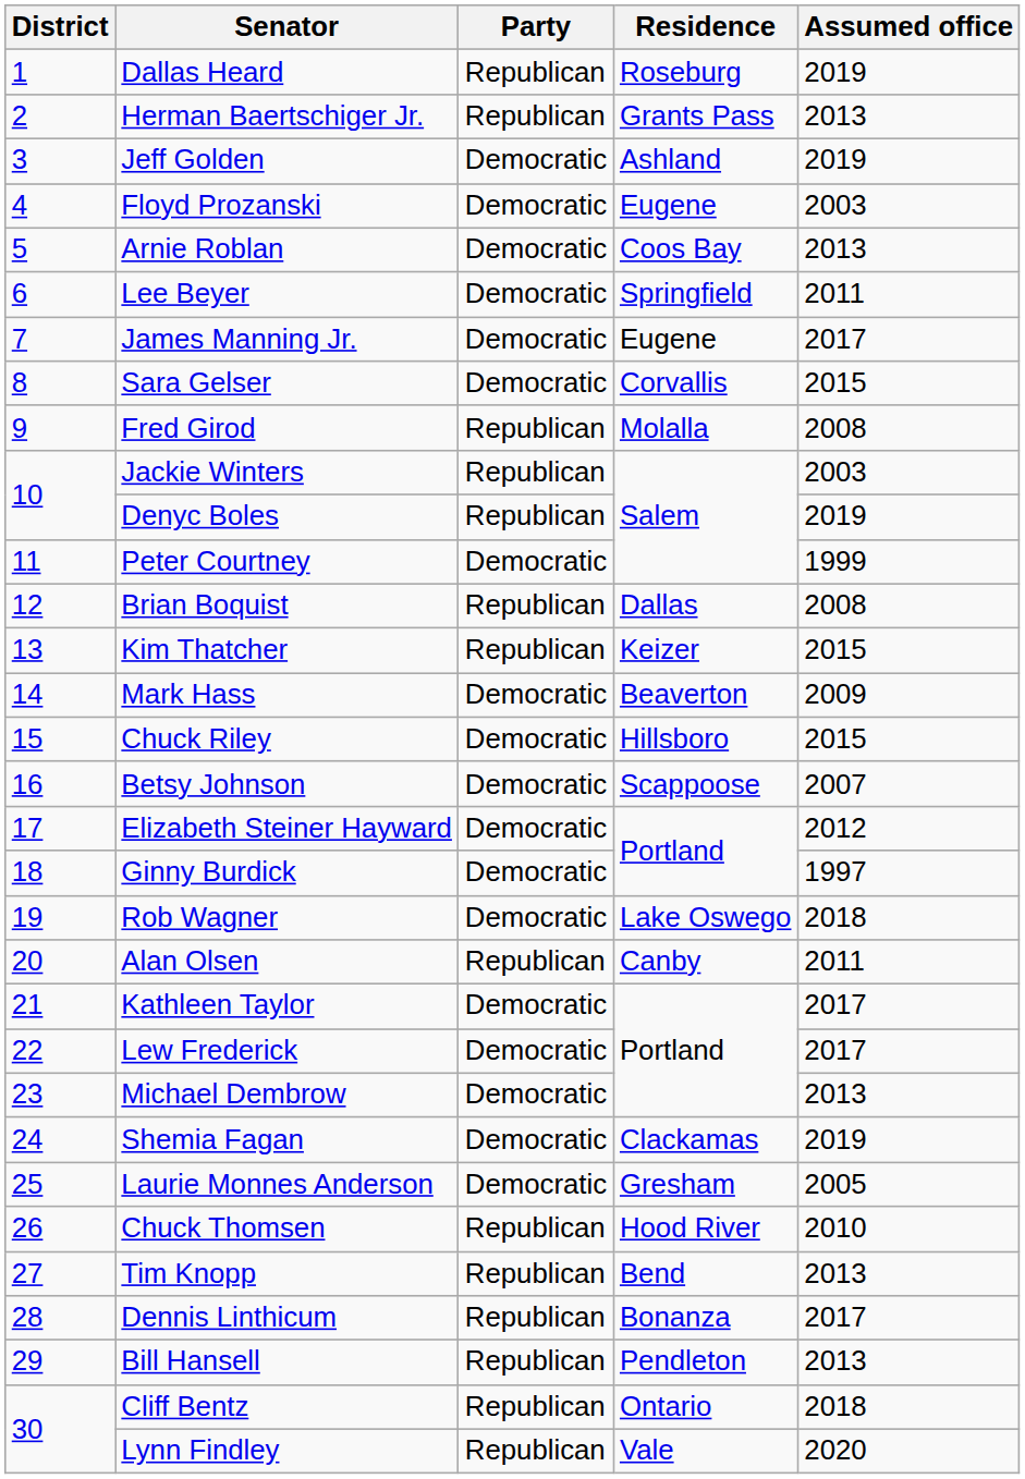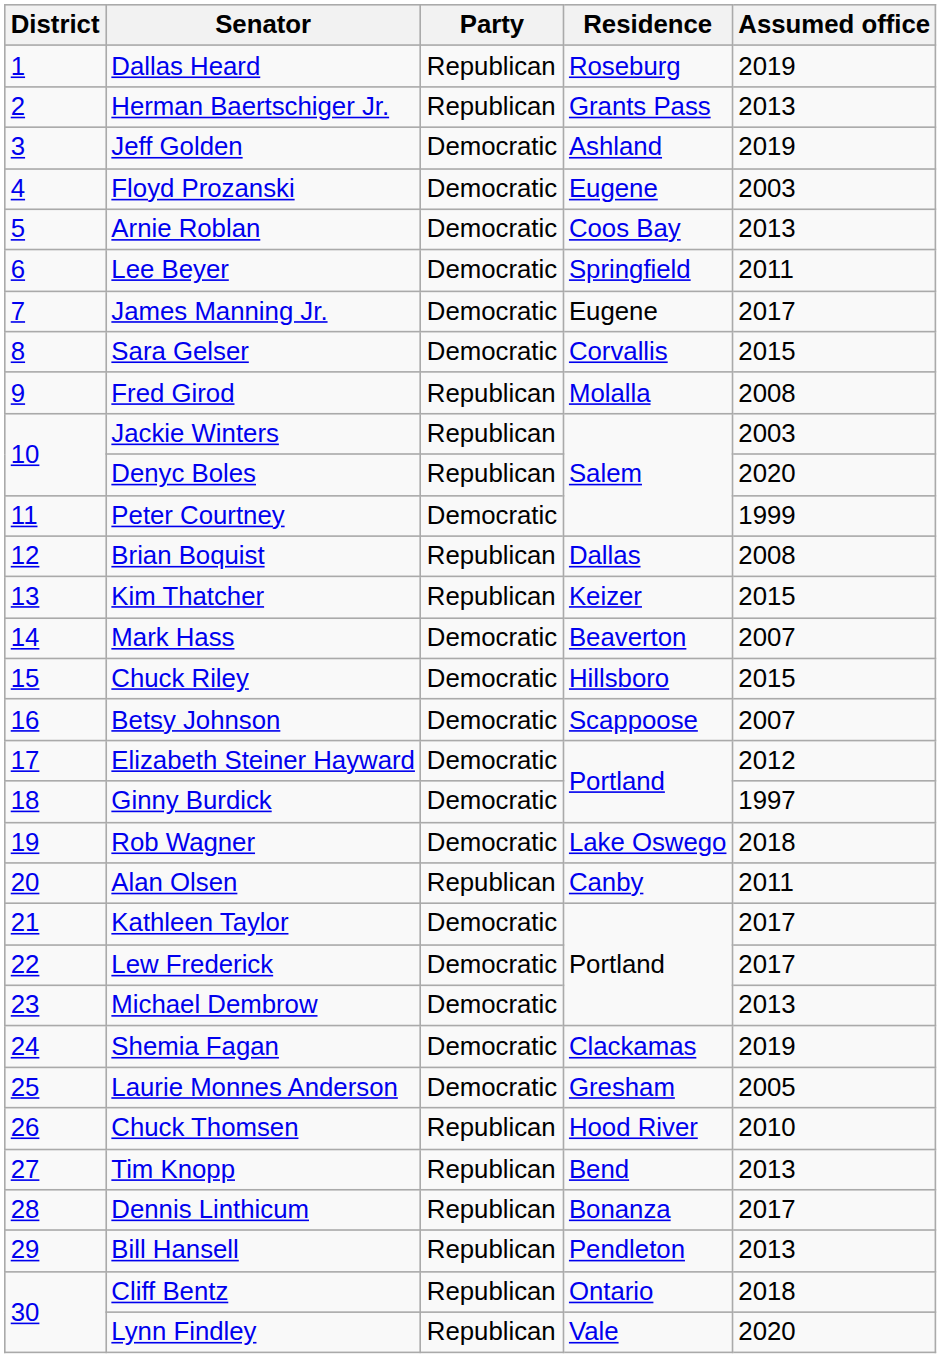Denyc Boles | Assumed office: 2019 -> 2020
Mark Hass | Assumed office: 2009 -> 2007
